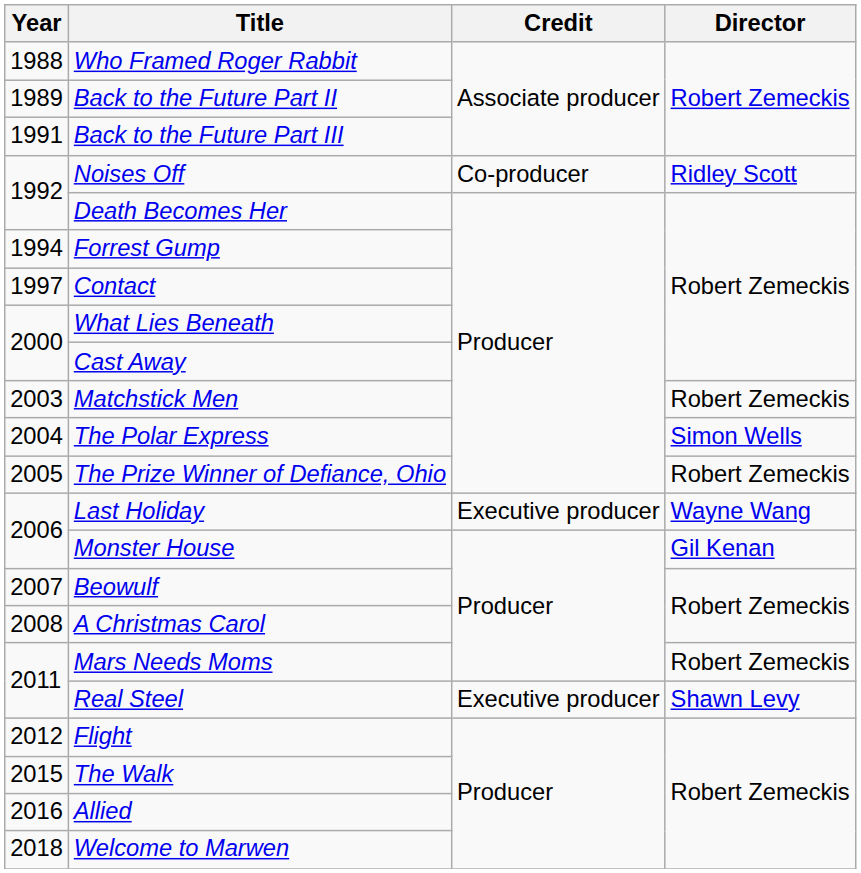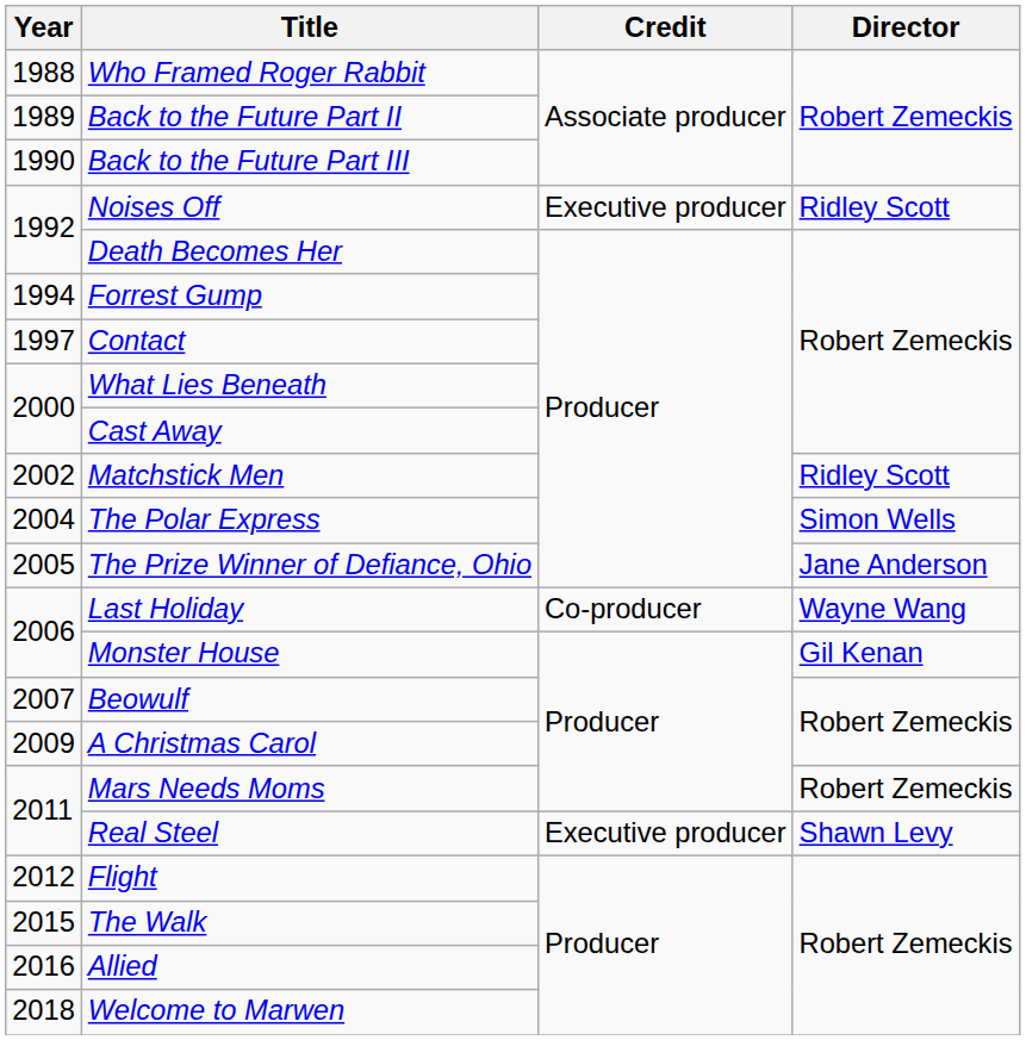Back to the Future Part III | Year: 1991 -> 1990
Noises Off | Credit: Co-producer -> Executive producer
Matchstick Men | Year: 2003 -> 2002
Matchstick Men | Director: Robert Zemeckis -> Ridley Scott
The Prize Winner of Defiance, Ohio | Director: Robert Zemeckis -> Jane Anderson
Last Holiday | Credit: Executive producer -> Co-producer
A Christmas Carol | Year: 2008 -> 2009
